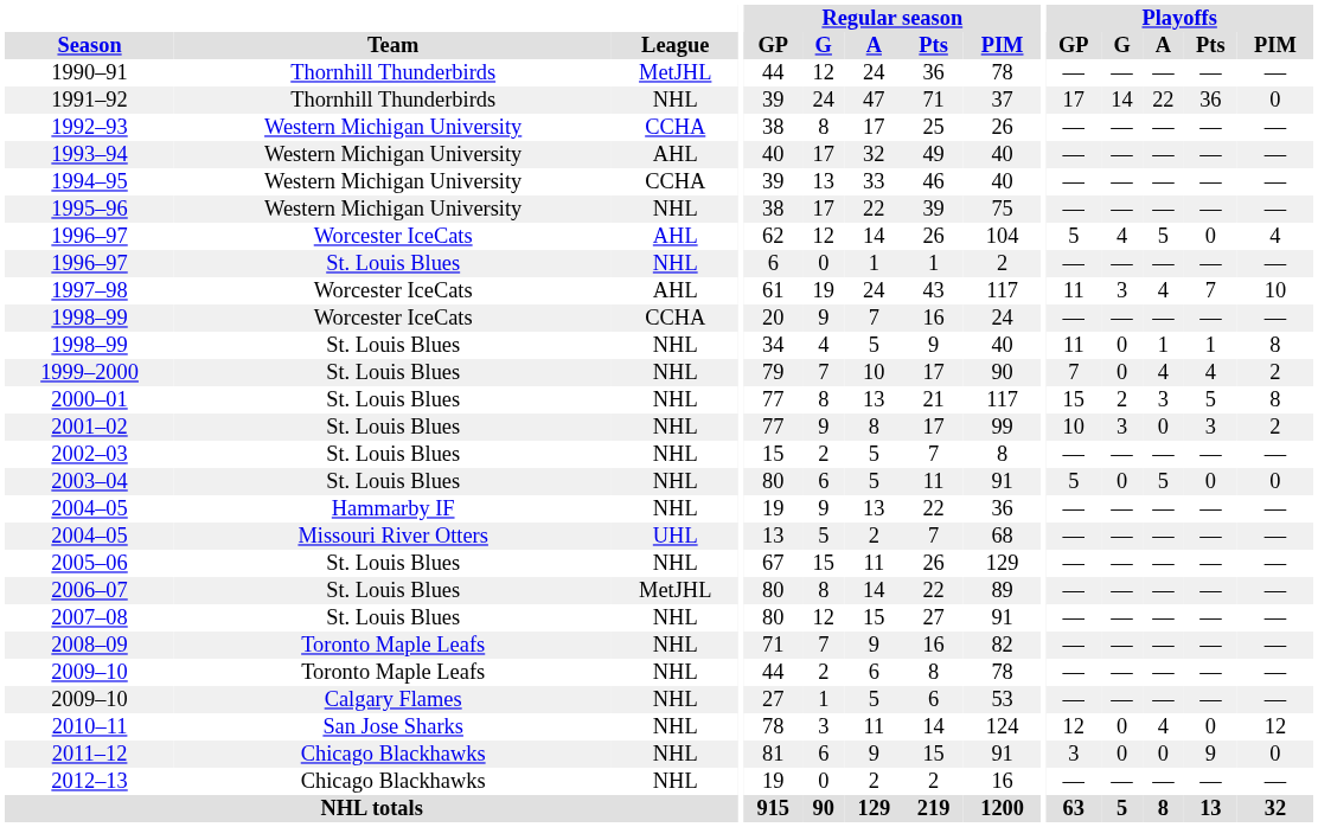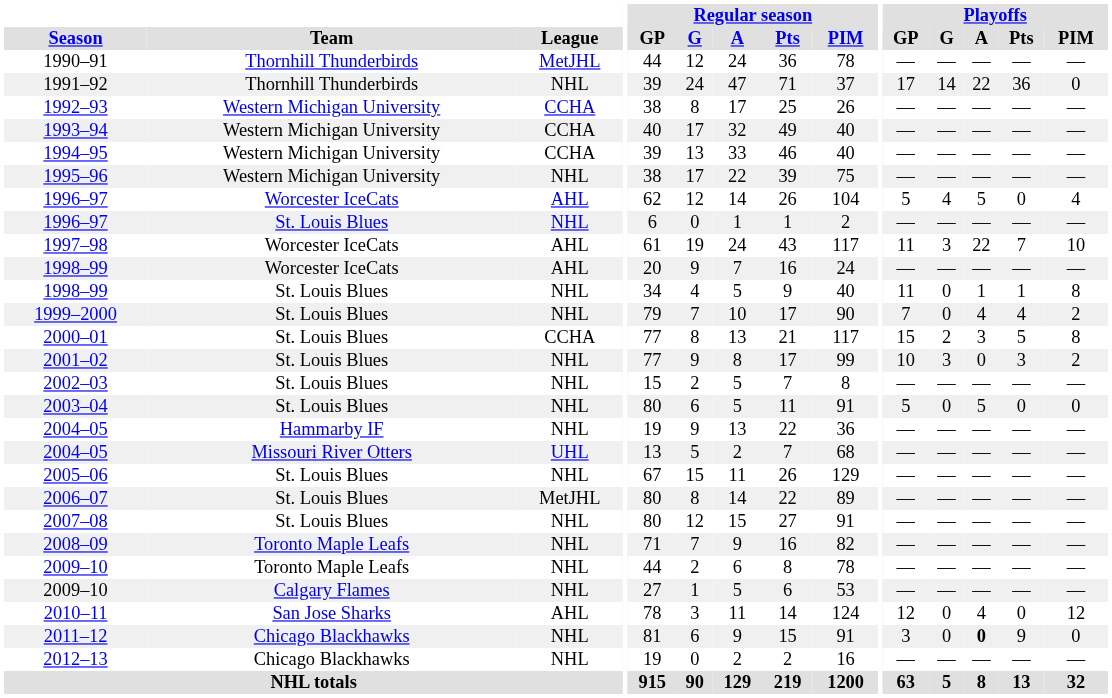1993–94 | League: AHL -> CCHA
1997–98 | Playoffs / A: 4 -> 22
1998–99 / Worcester IceCats | League: CCHA -> AHL
2000–01 | League: NHL -> CCHA
2010–11 | League: NHL -> AHL
2011–12 | Playoffs / A: normal -> bold
